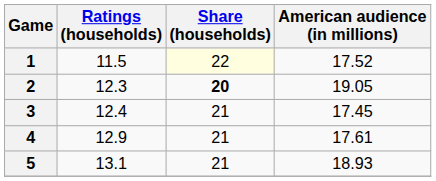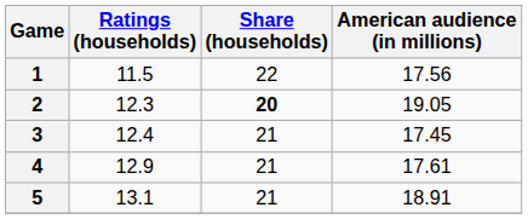1 | Share (households): lightyellow background -> no background
1 | American audience (in millions): 17.52 -> 17.56
5 | American audience (in millions): 18.93 -> 18.91
